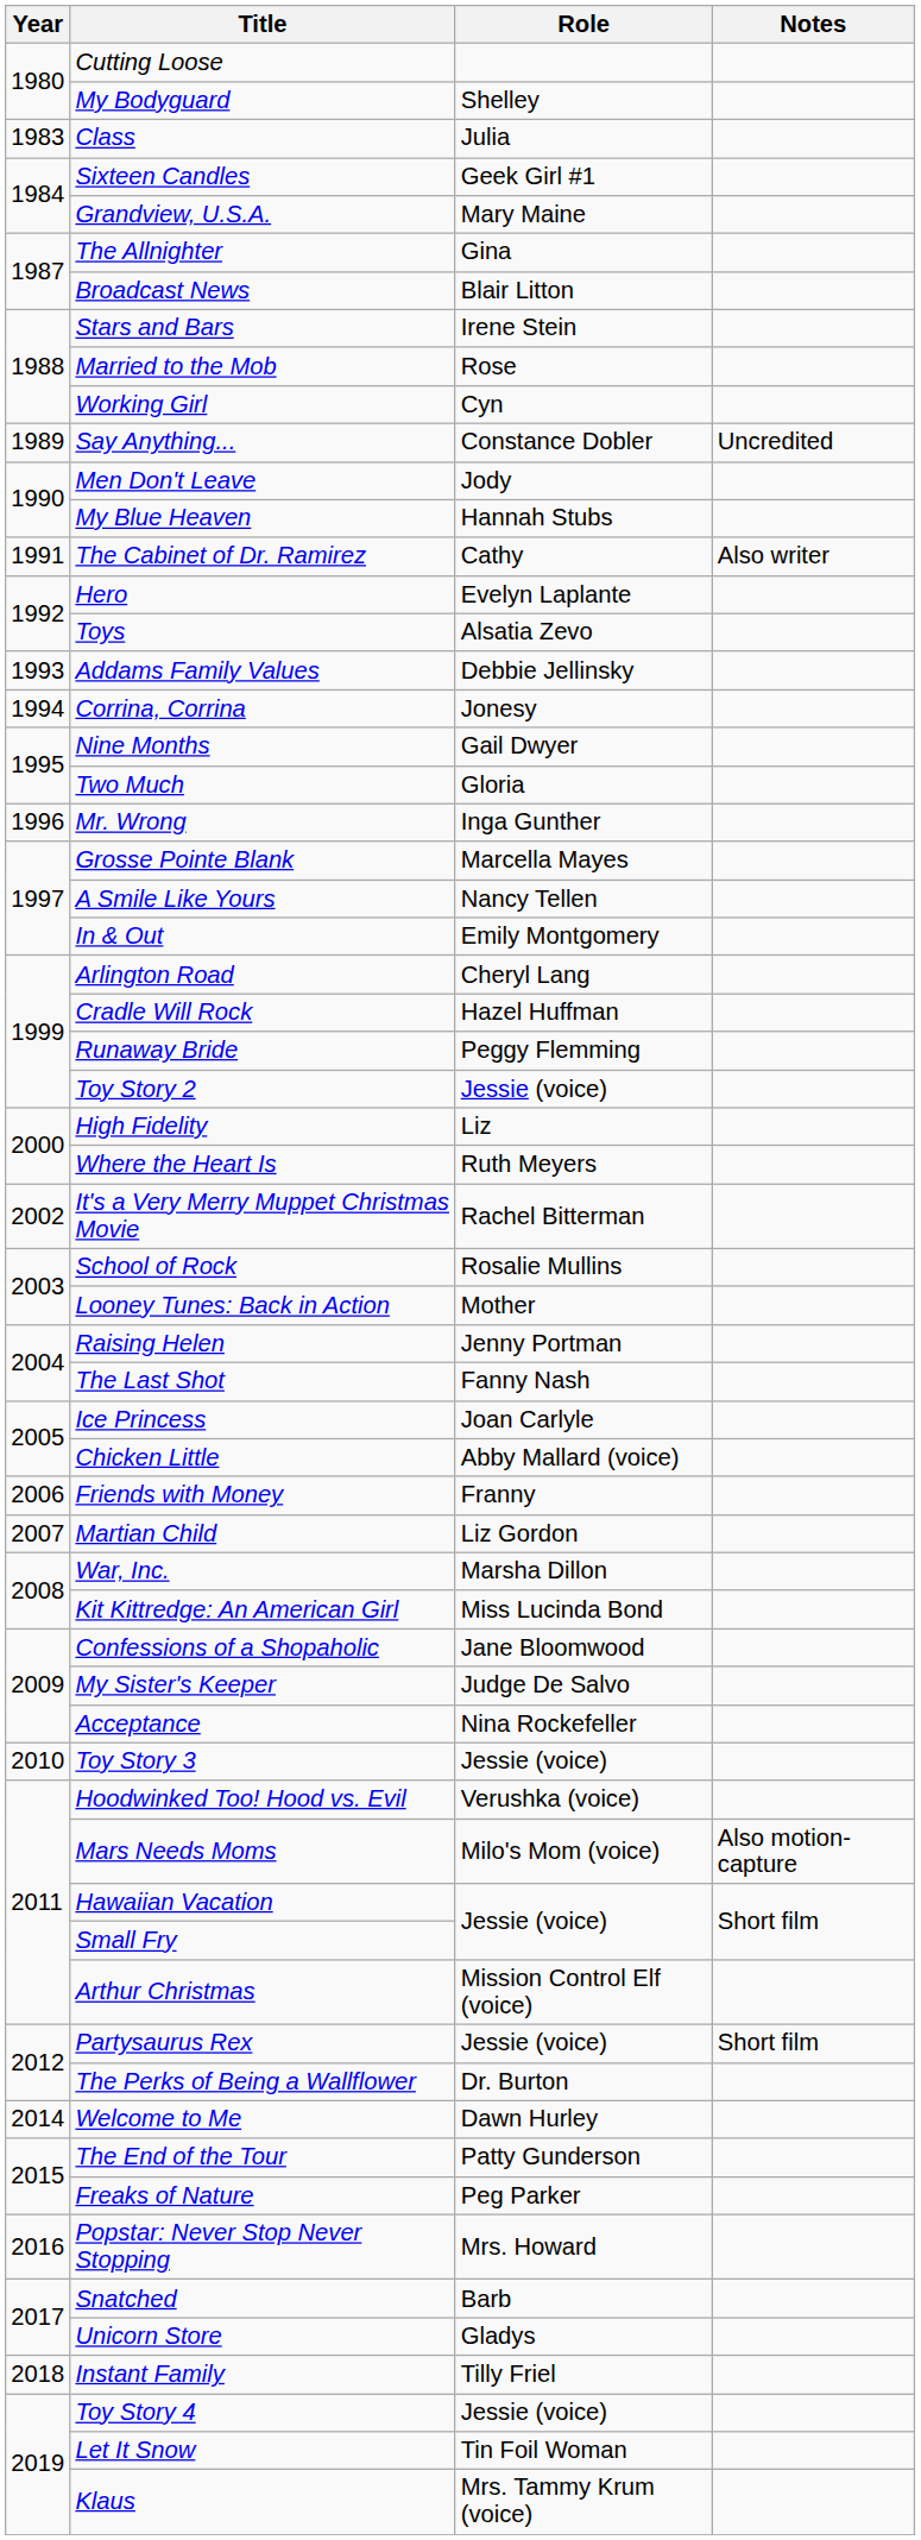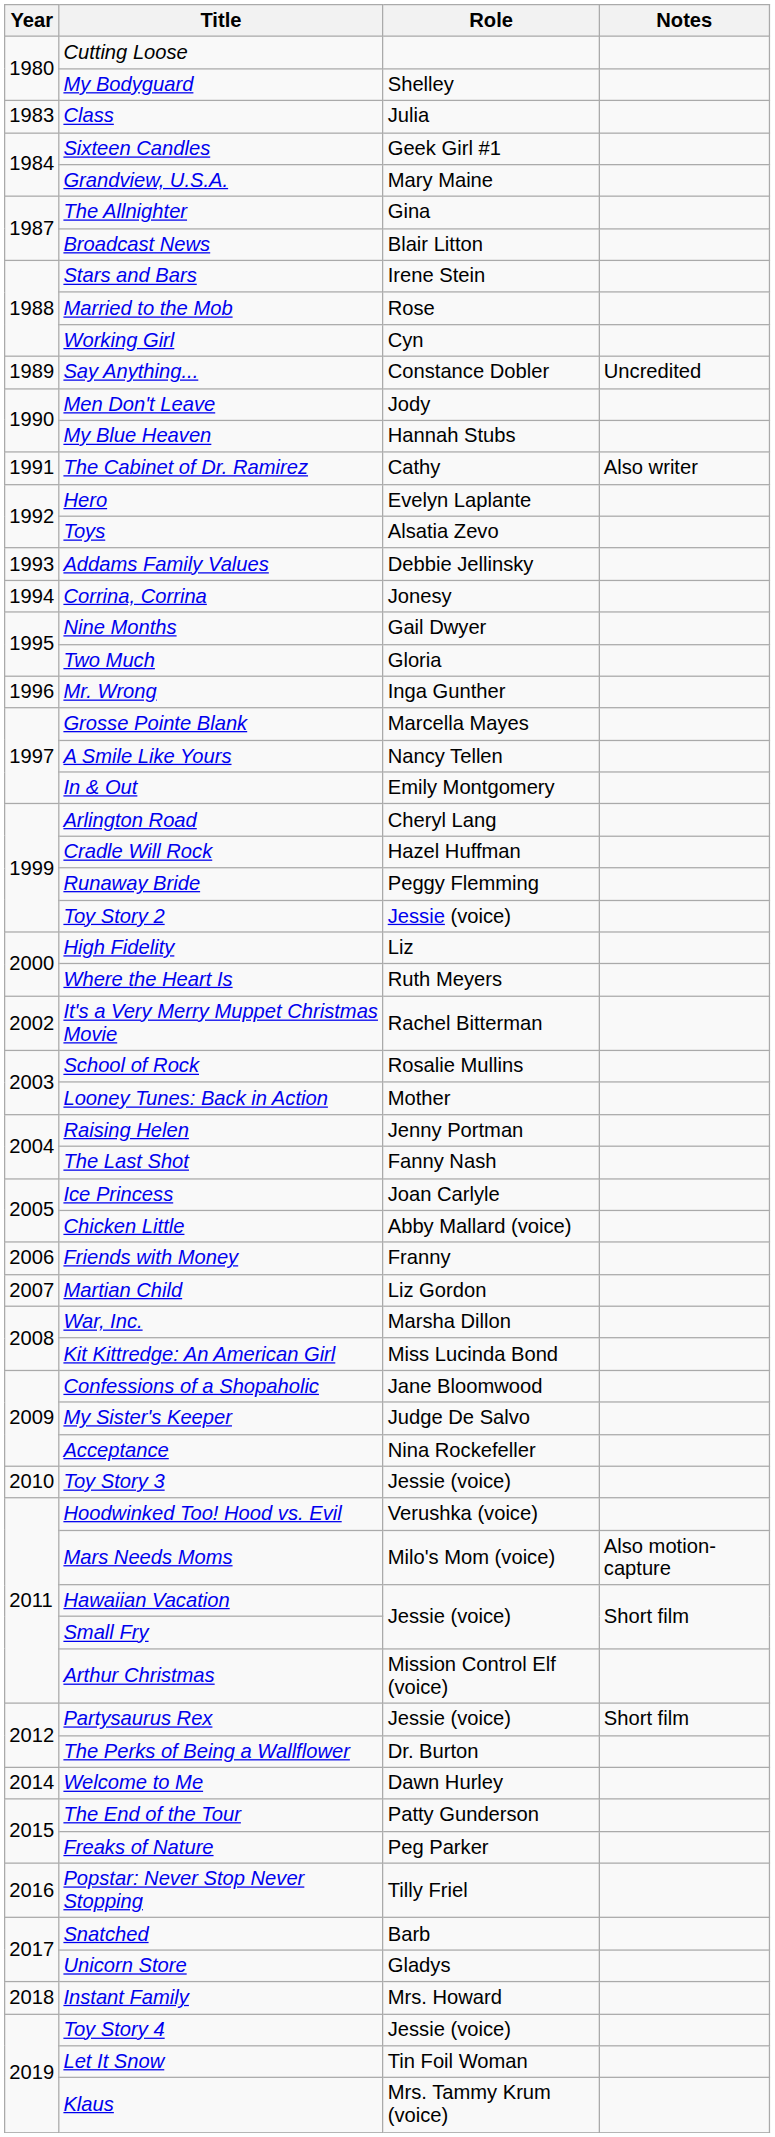Popstar: Never Stop Never Stopping | Role: Mrs. Howard -> Tilly Friel
Instant Family | Role: Tilly Friel -> Mrs. Howard
